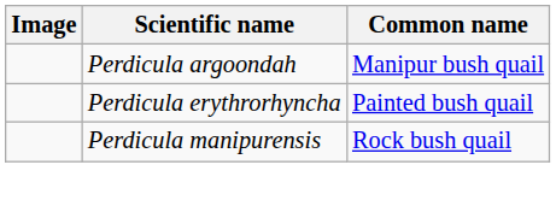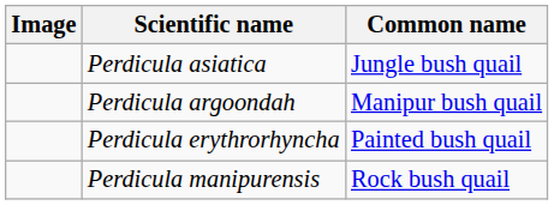+ row: Perdicula asiatica | Jungle bush quail
